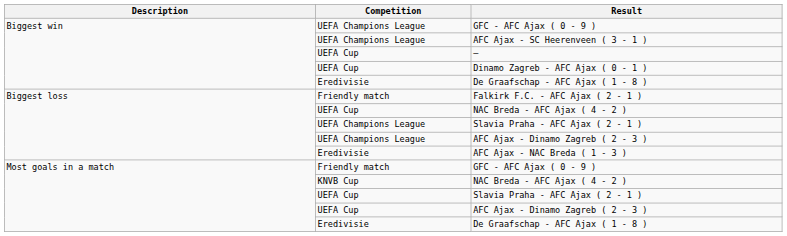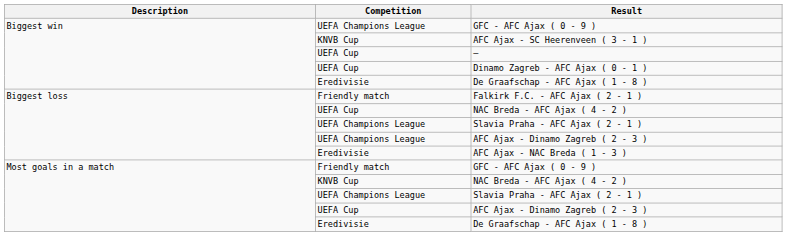AFC Ajax - SC Heerenveen ( 3 - 1 ) | Competition: UEFA Champions League -> KNVB Cup
Most goals in a match / Slavia Praha - AFC Ajax ( 2 - 1 ) | Competition: UEFA Cup -> UEFA Champions League
